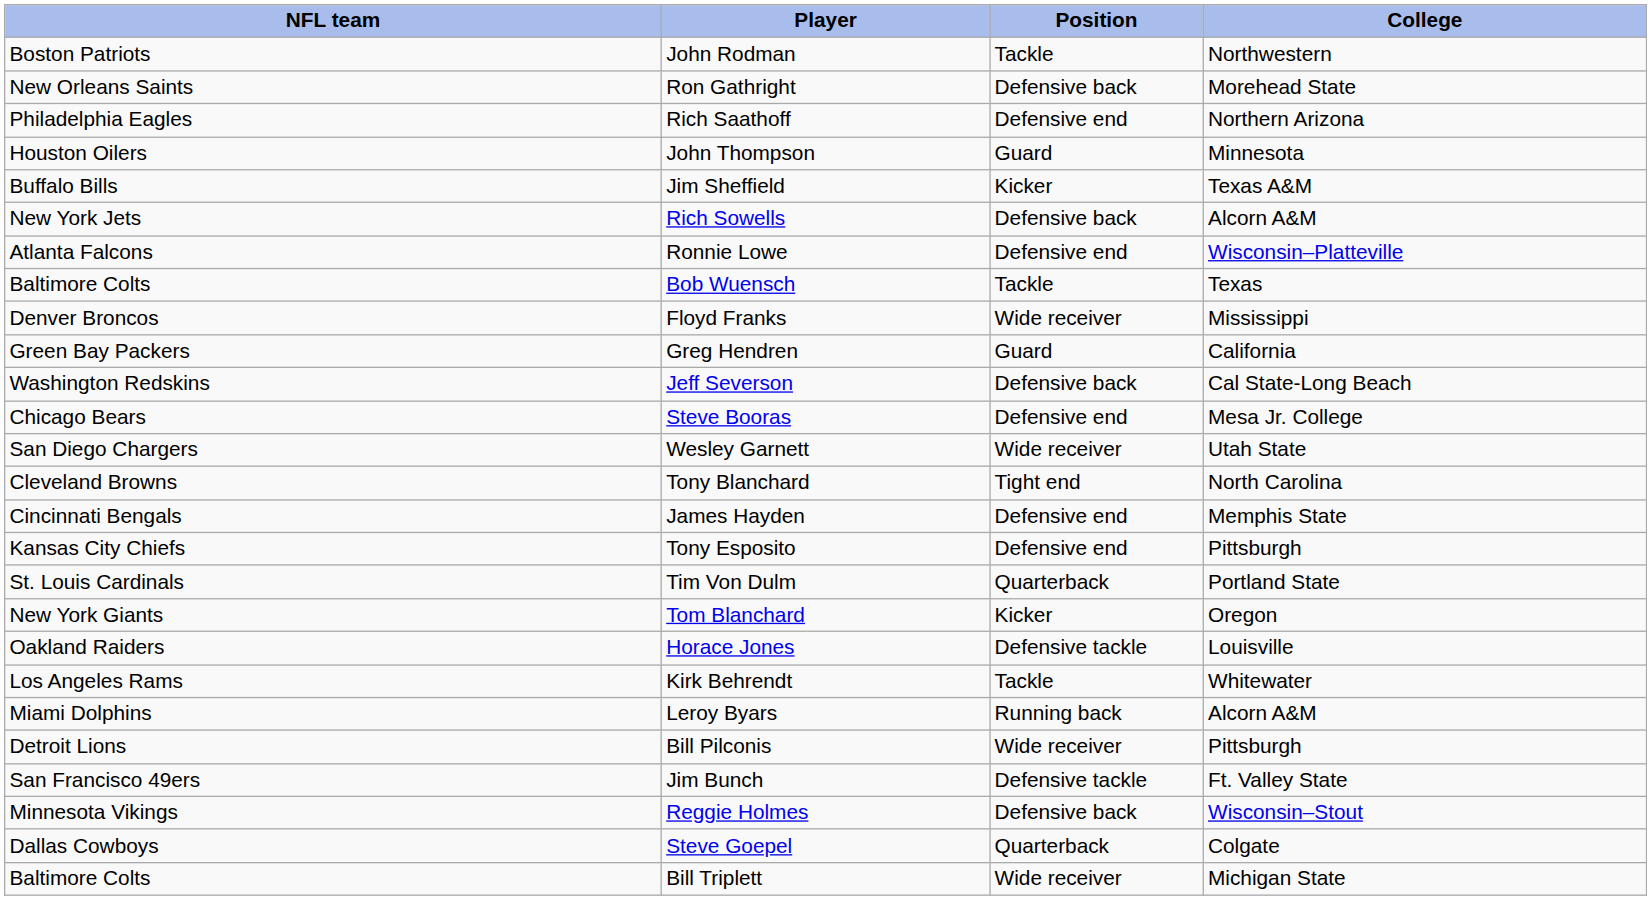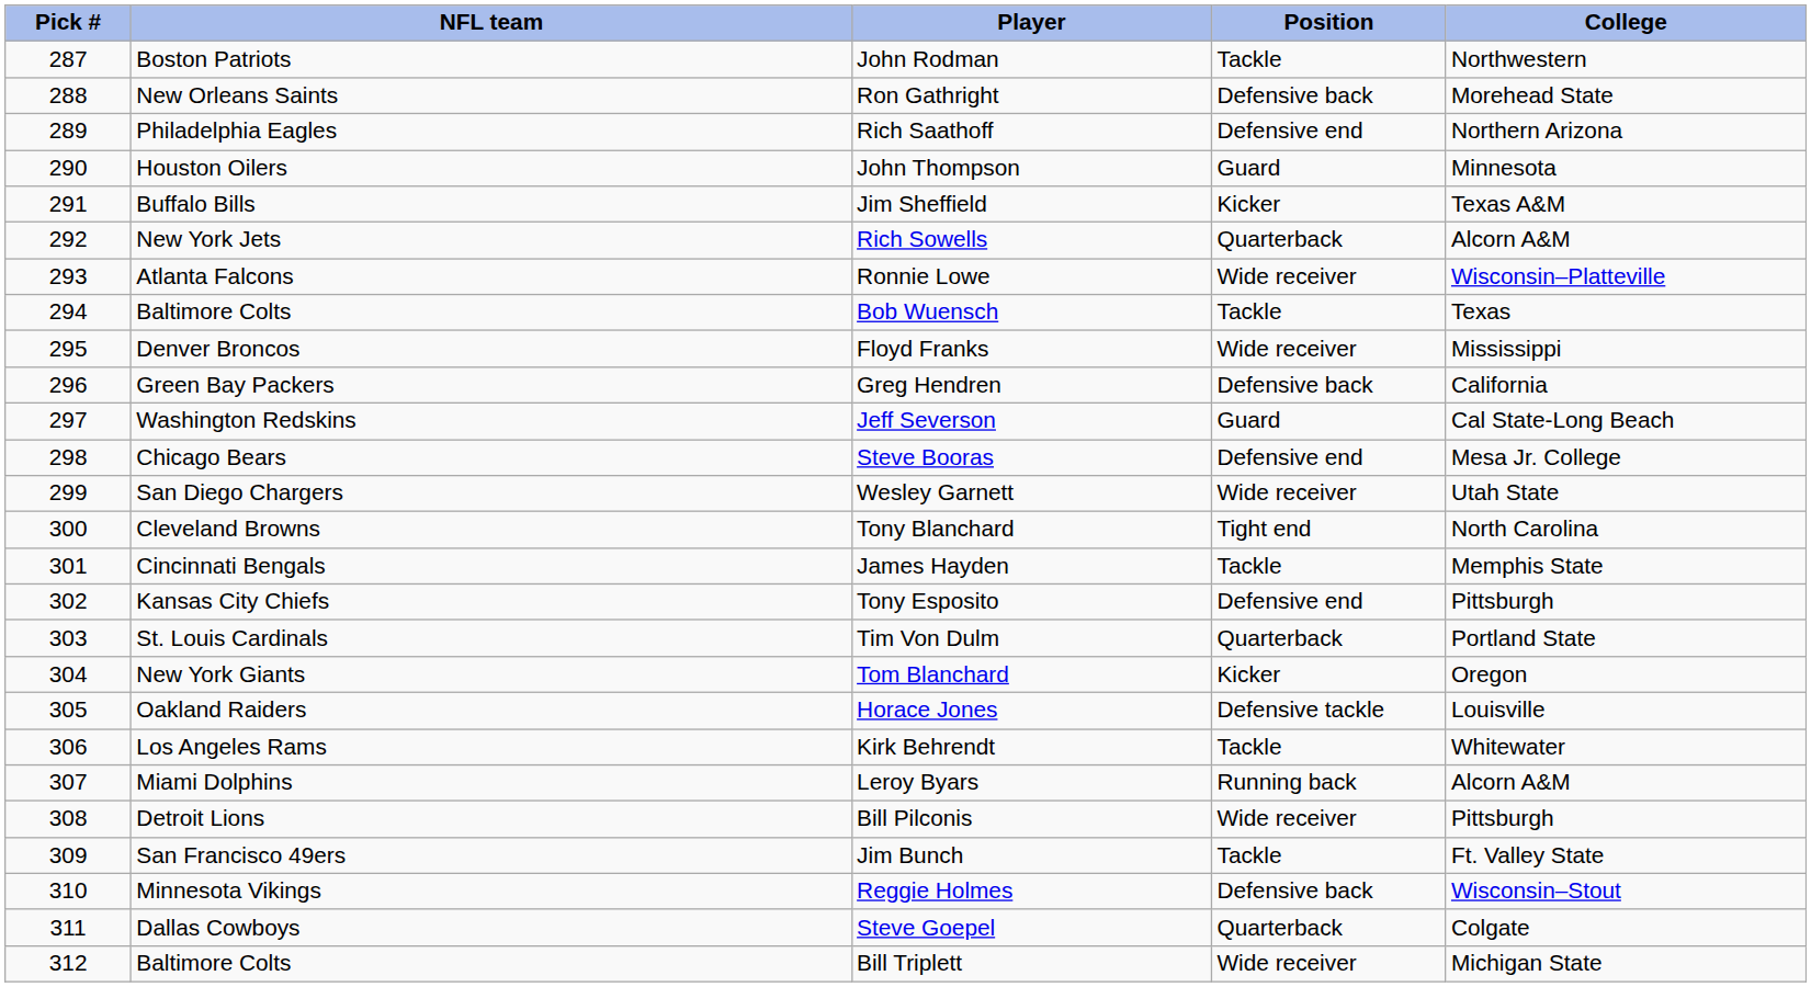+ column: Pick # | 287 | 288 | 289 | 290 | 291 | 292 | 293 | 294 | 295 | 296 | 297 | 298 | 299 | 300 | 301 | 302 | 303 | 304 | 305 | 306 | 307 | 308 | 309 | 310 | 311 | 312
Rich Sowells | Position: Defensive back -> Quarterback
Ronnie Lowe | Position: Defensive end -> Wide receiver
Greg Hendren | Position: Guard -> Defensive back
Jeff Severson | Position: Defensive back -> Guard
James Hayden | Position: Defensive end -> Tackle
Jim Bunch | Position: Defensive tackle -> Tackle
